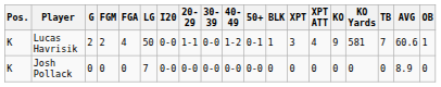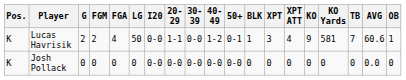Josh Pollack | LG: 7 -> 0
Josh Pollack | AVG: 8.9 -> 0.0
